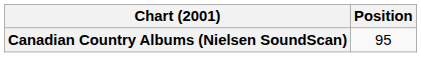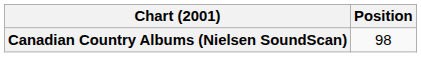Canadian Country Albums (Nielsen SoundScan) | Position: 95 -> 98
